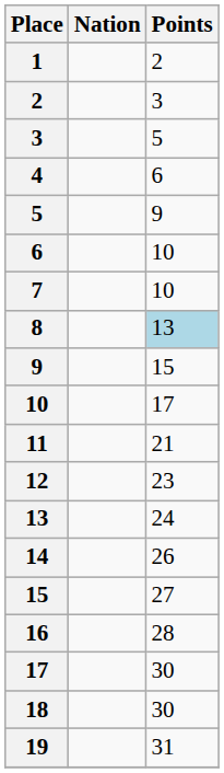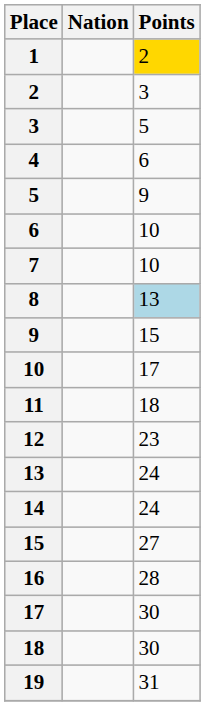1 | Points: no background -> gold background
11 | Points: 21 -> 18
14 | Points: 26 -> 24
